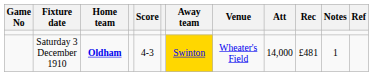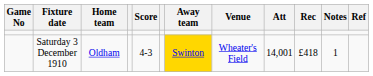Saturday 3 December 1910 | Home team: bold -> normal
Saturday 3 December 1910 | Att: 14,000 -> 14,001
Saturday 3 December 1910 | Rec: £481 -> £418
